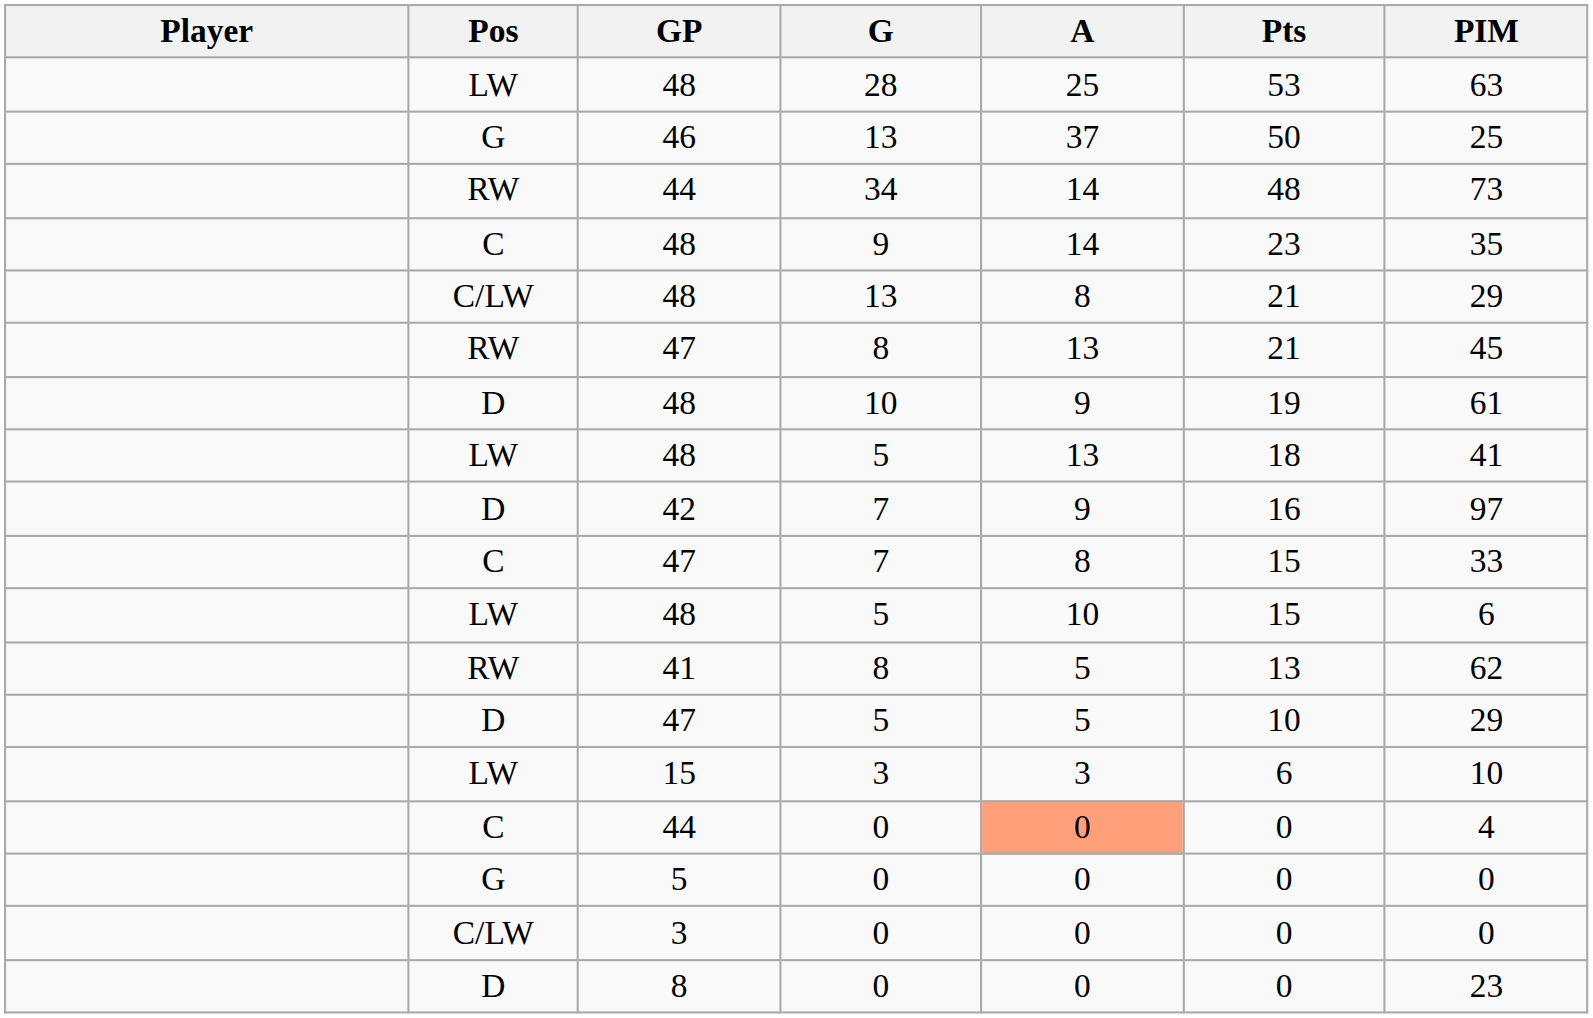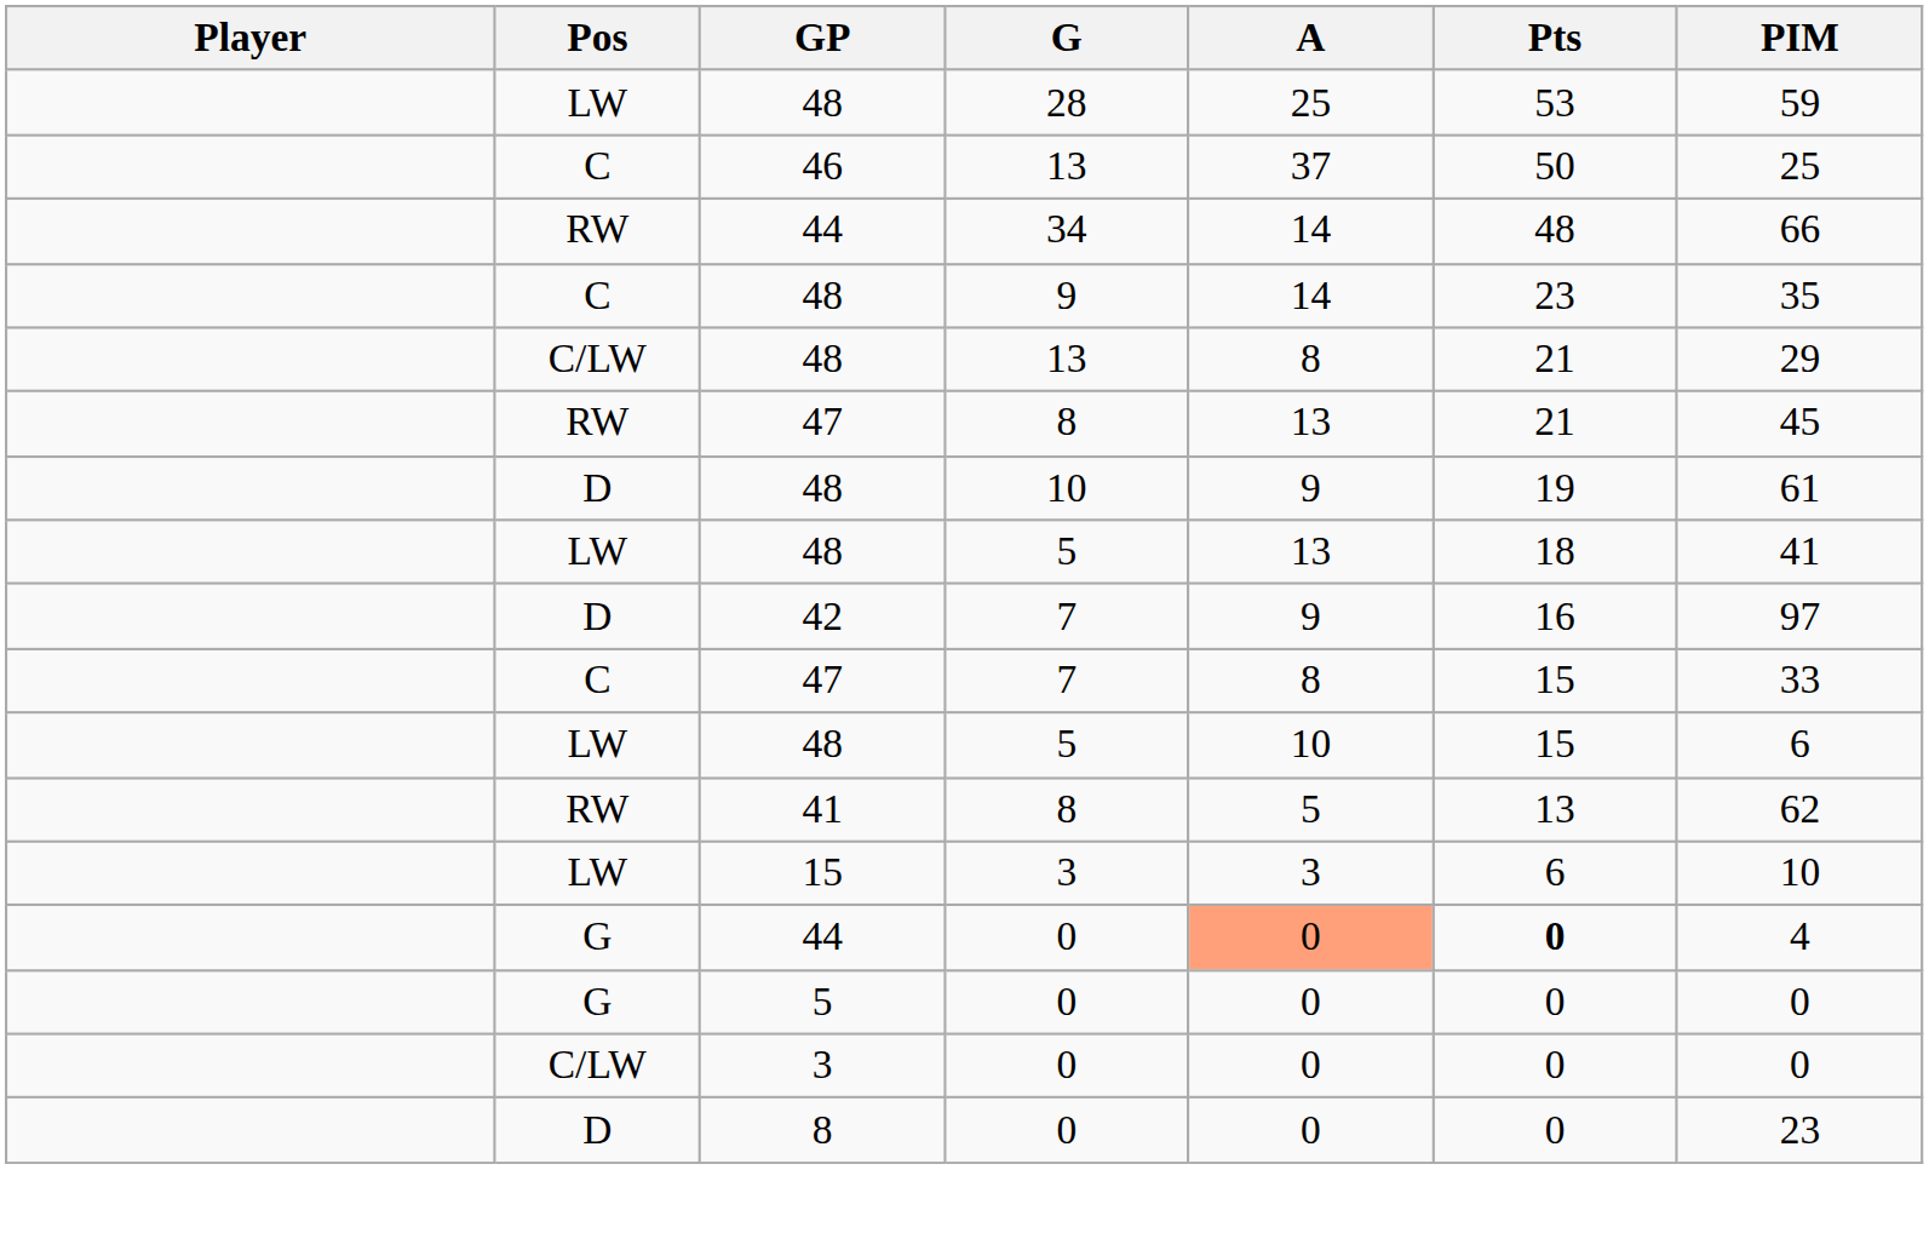48 / 28 | PIM: 63 -> 59
46 | Pos: G -> C
44 / 34 | PIM: 73 -> 66
- row: D | 47 | 5 | 5 | 10 | 29
44 / 0 | Pos: C -> G
44 / 0 | Pts: normal -> bold
